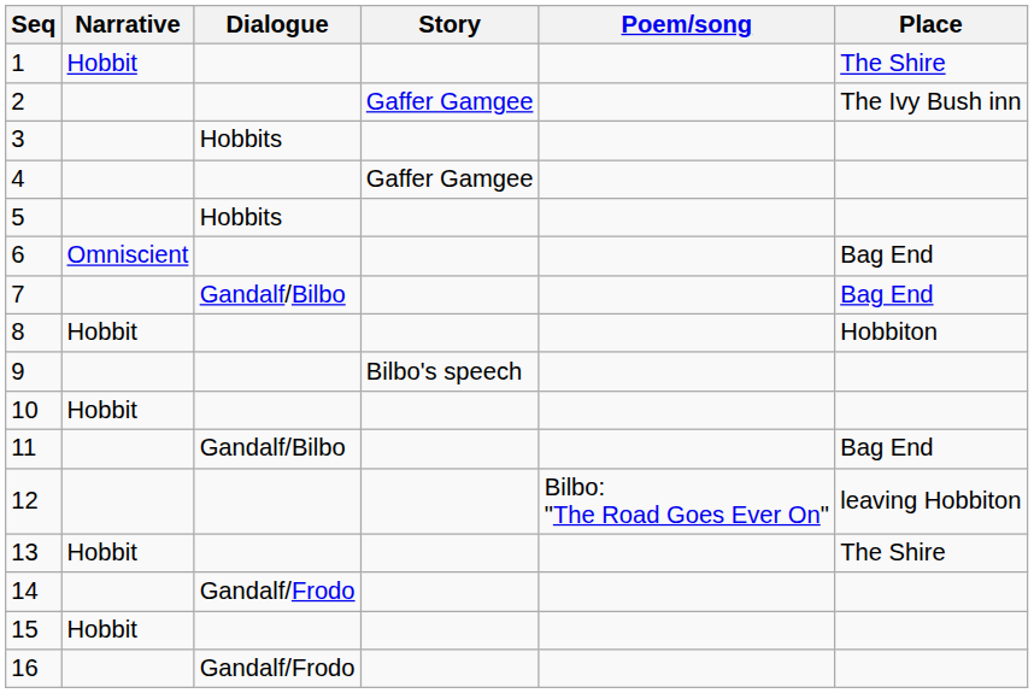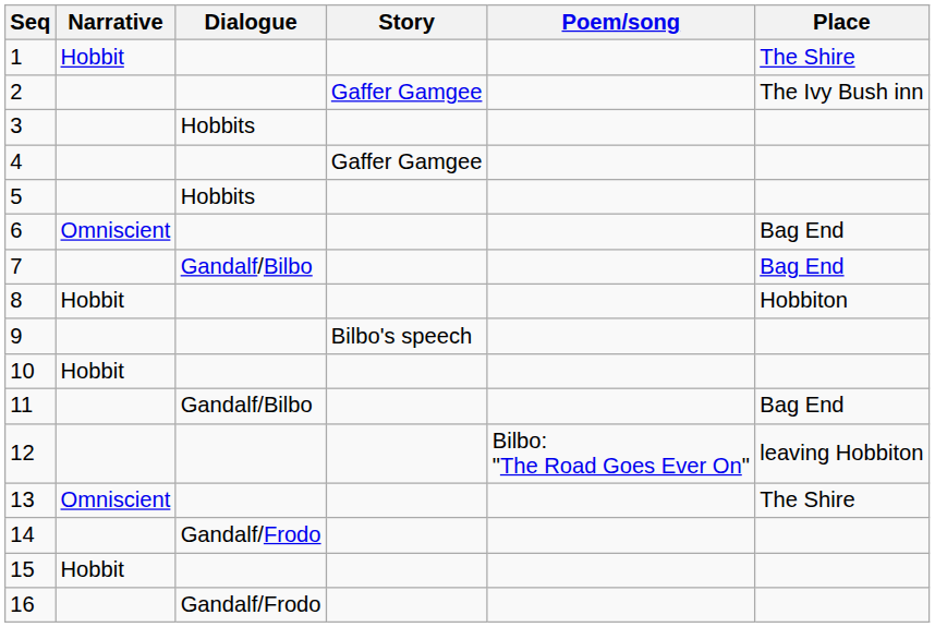13 | Narrative: Hobbit -> Omniscient
